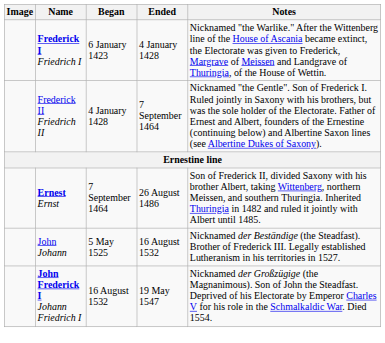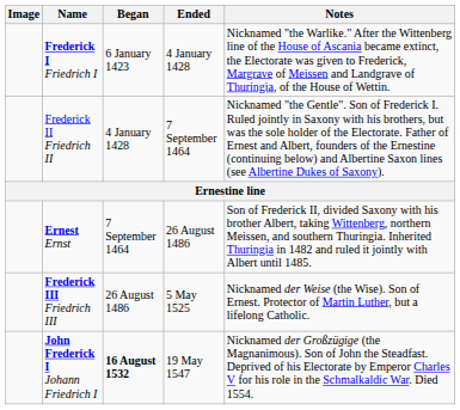+ row: Frederick III Friedrich III | 26 August 1486 | 5 May 1525 | Nicknamed der Weise (the Wise). Son of Ernest. Protector of Martin Luther, but a lifelong Catholic.
- row: John Johann | 5 May 1525 | 16 August 1532 | Nicknamed der Beständige (the Steadfast). Brother of Frederick III. Legally established Lutheranism in his territories in 1527.
John Frederick I Johann Friedrich I | Began: normal -> bold
